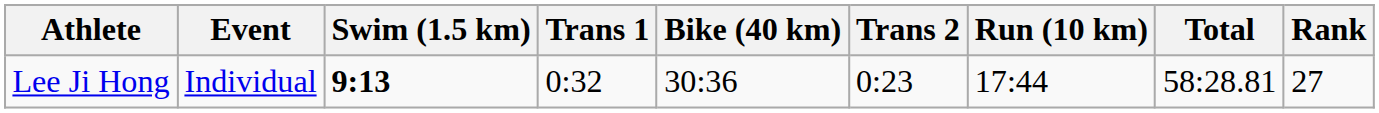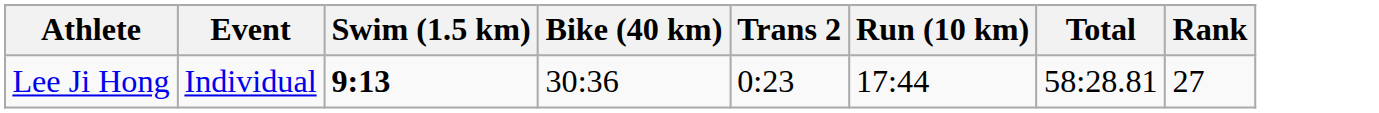- column: Trans 1 | 0:32
